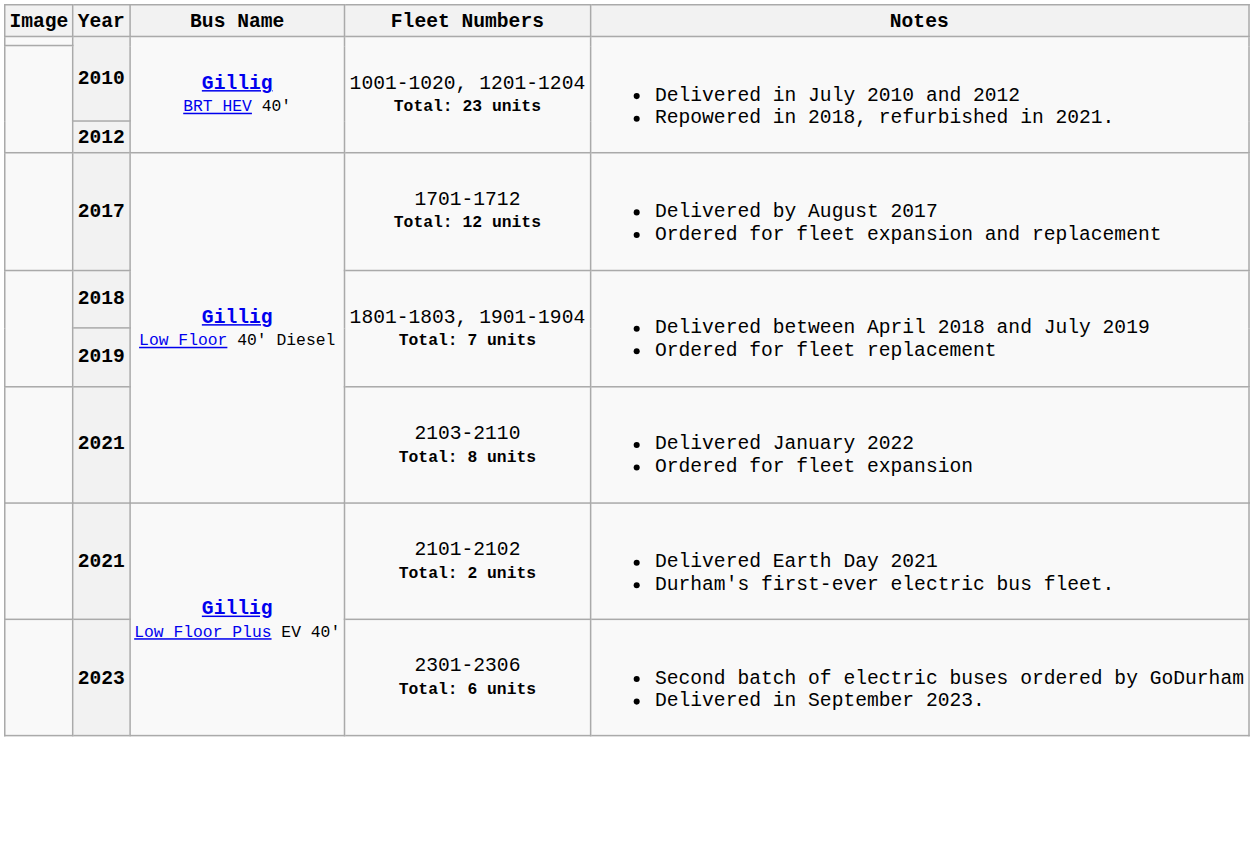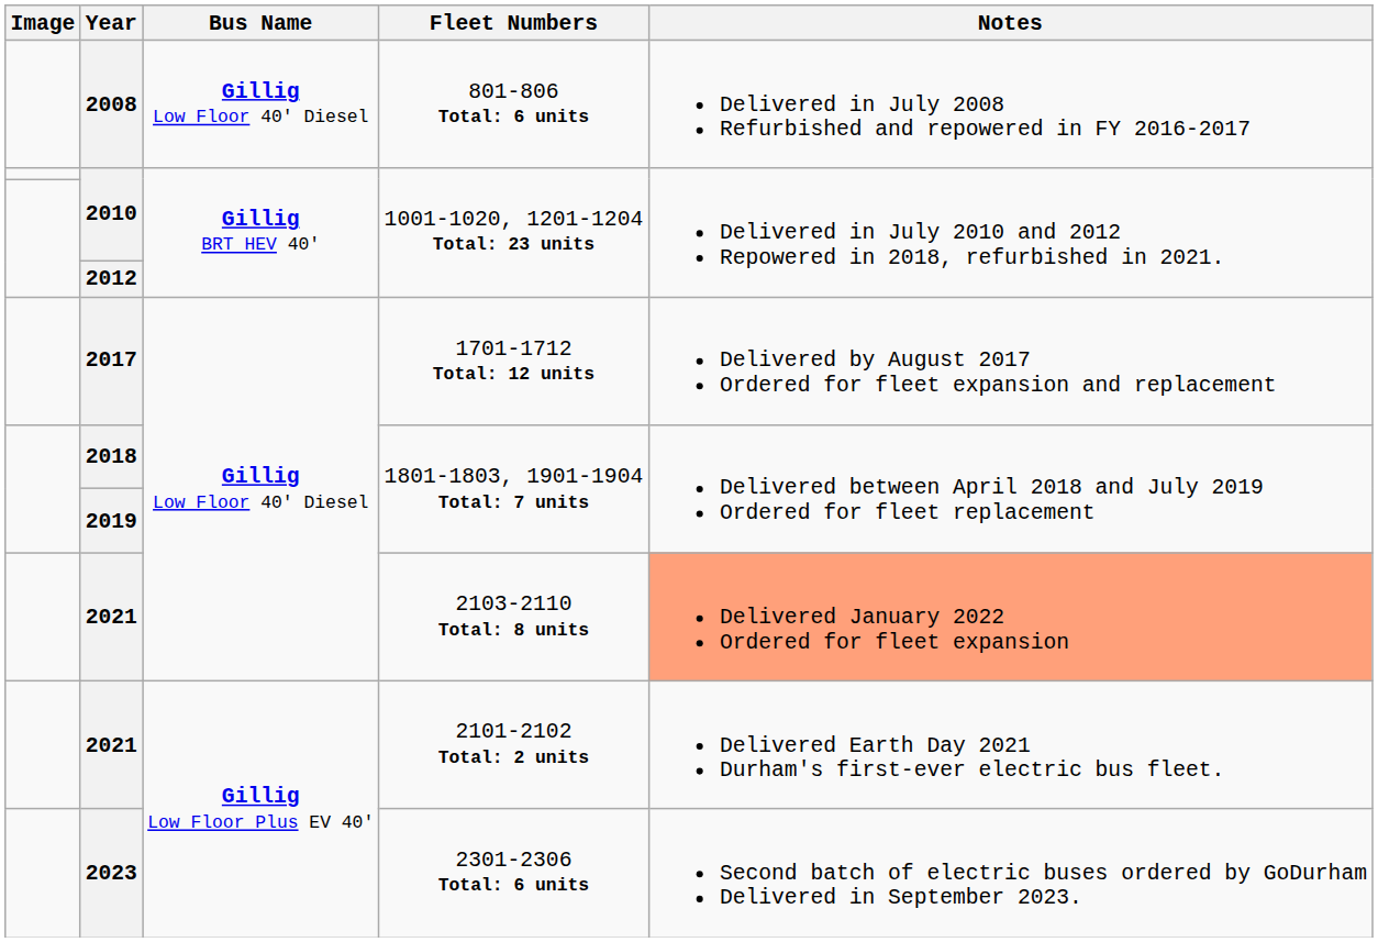+ row: 2008 | Gillig Low Floor 40' Diesel | 801-806 Total: 6 units | Delivered in July 2008 Refurbished and repowered in FY 2016-2017
2103-2110 Total: 8 units | Notes: no background -> lightsalmon background
